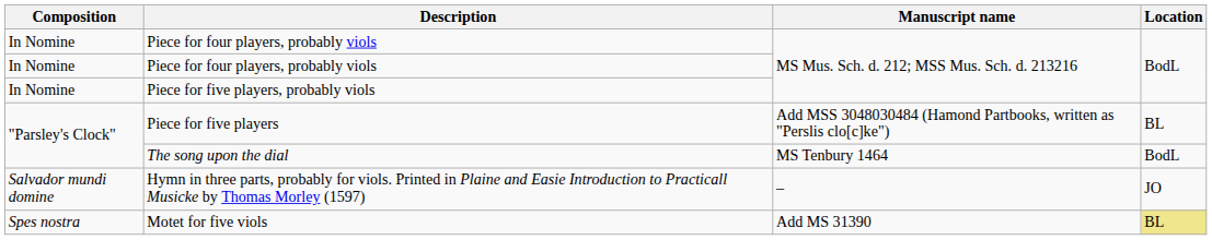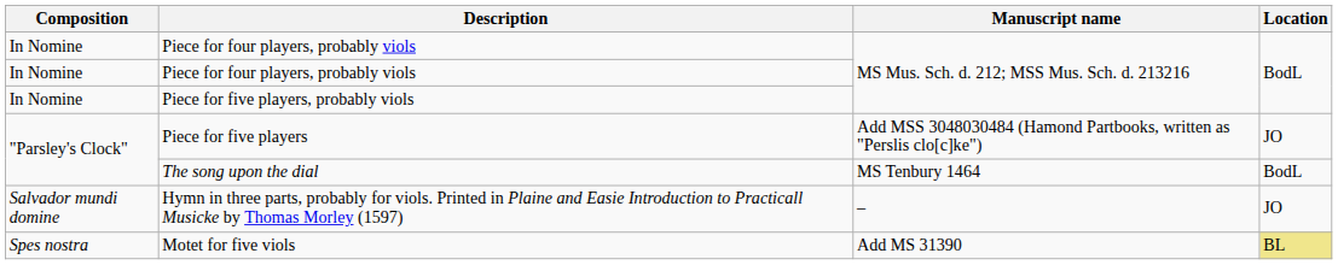Piece for five players | Location: BL -> JO
